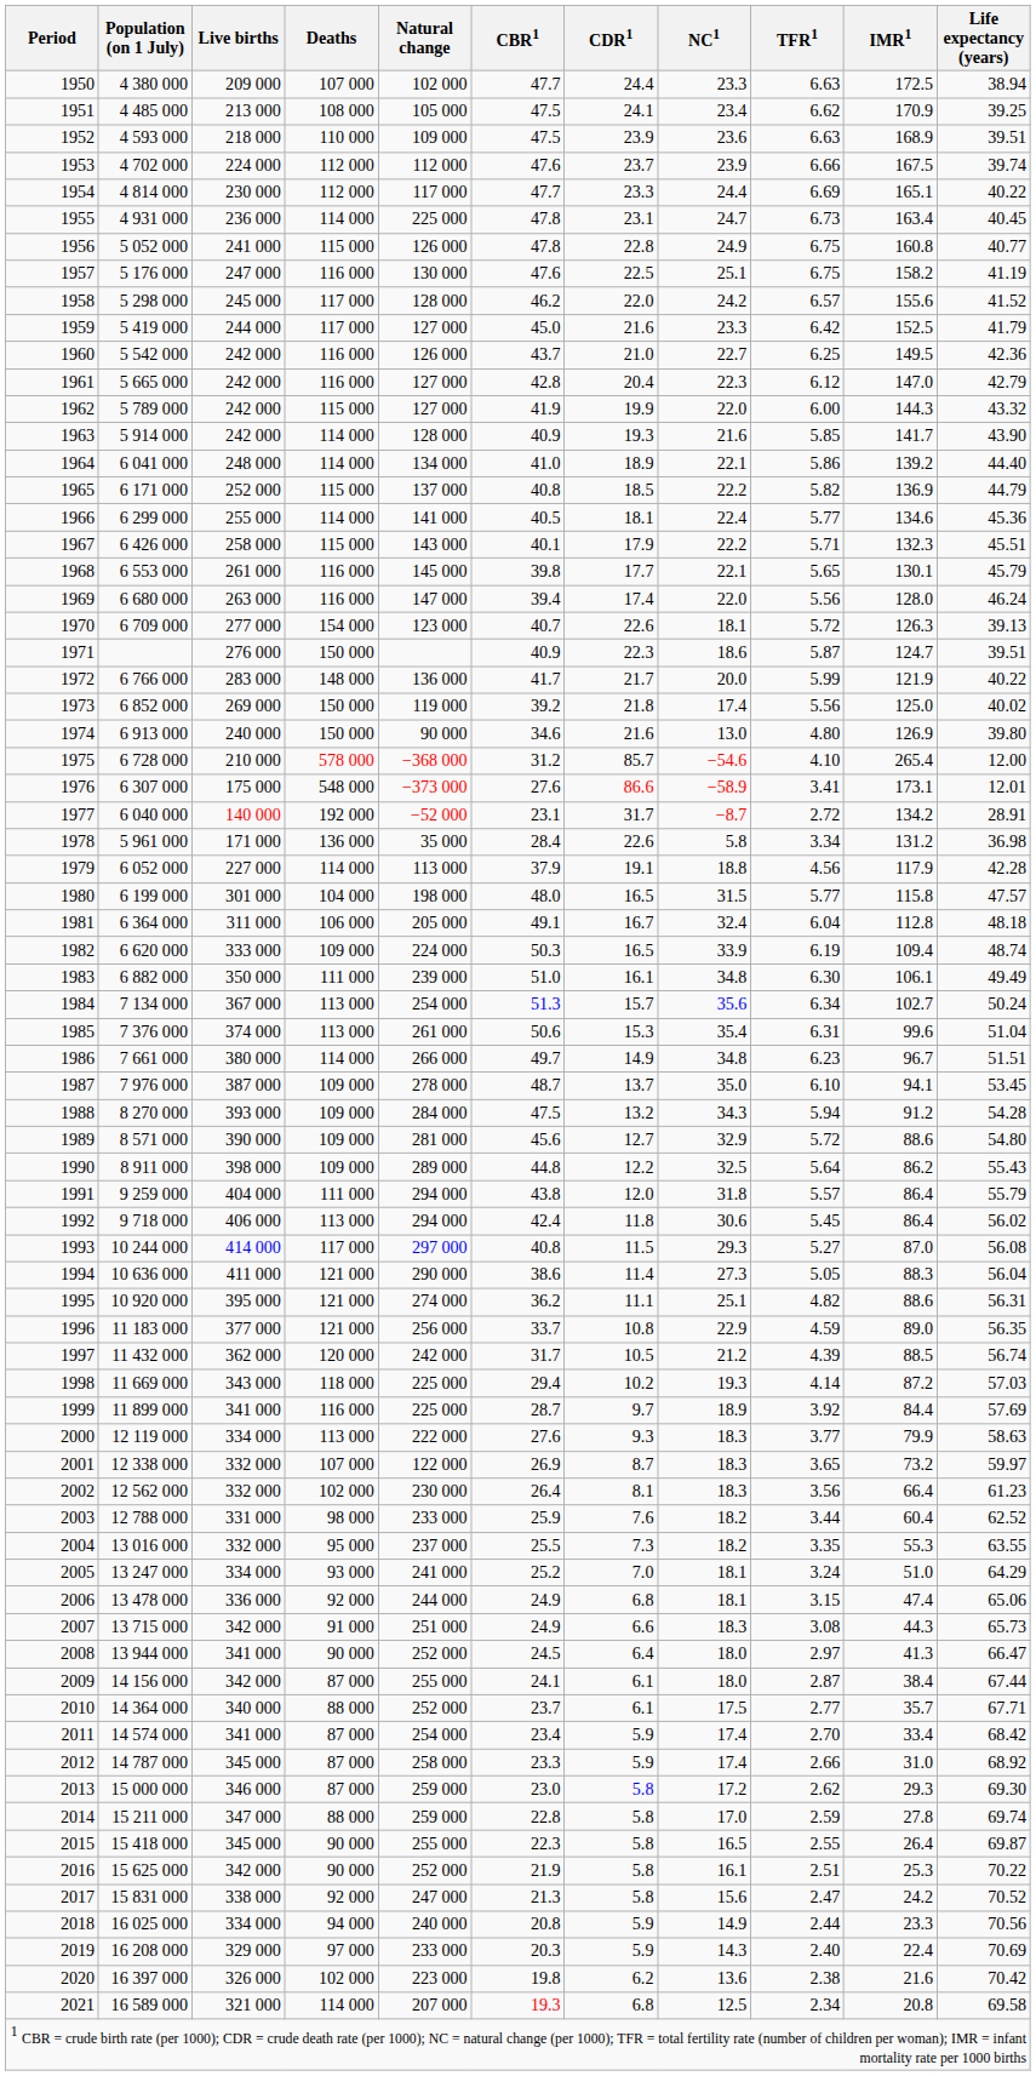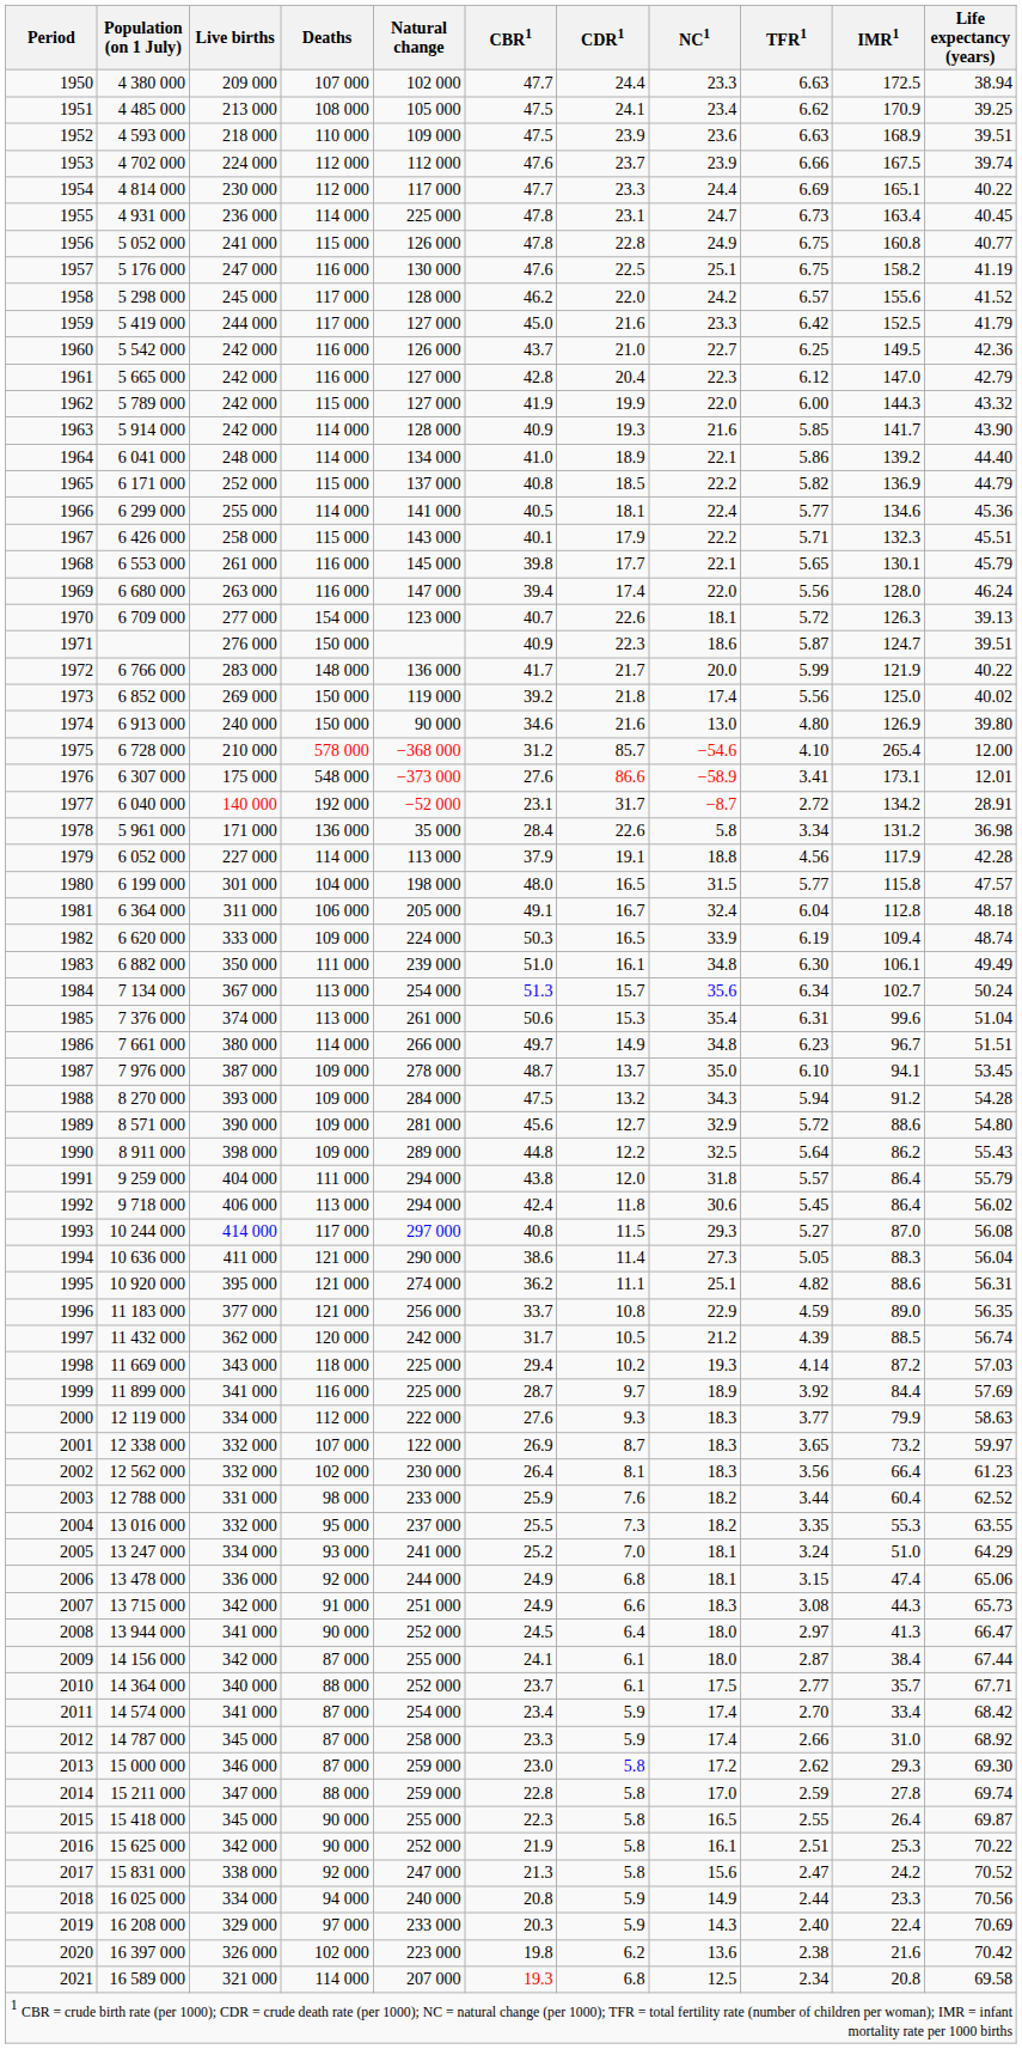2000 | Deaths: 113 000 -> 112 000
